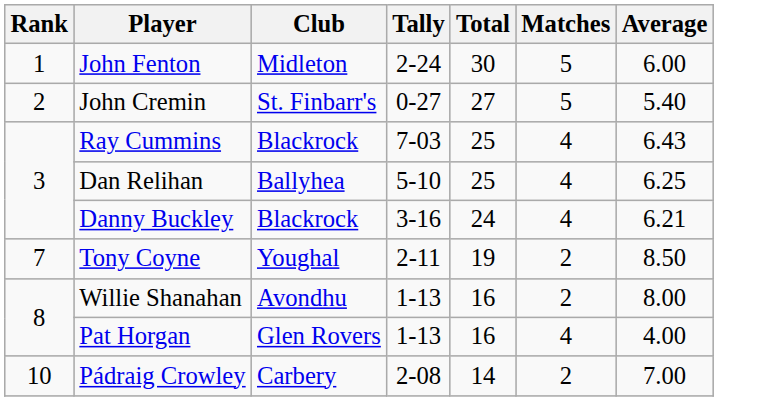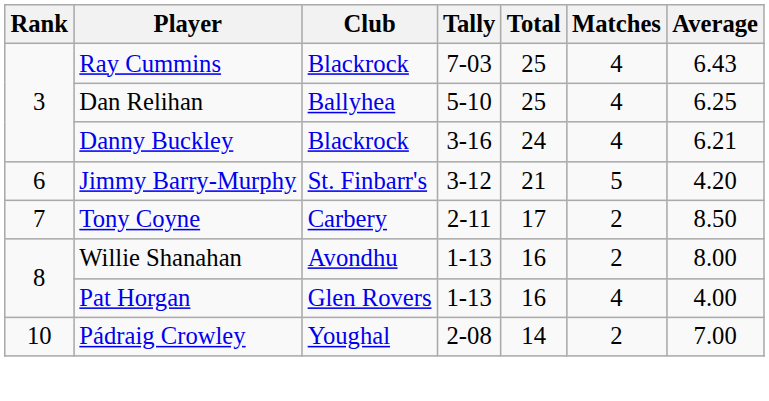- row: 1 | John Fenton | Midleton | 2-24 | 30 | 5 | 6.00
- row: 2 | John Cremin | St. Finbarr's | 0-27 | 27 | 5 | 5.40
+ row: 6 | Jimmy Barry-Murphy | St. Finbarr's | 3-12 | 21 | 5 | 4.20
Tony Coyne | Club: Youghal -> Carbery
Tony Coyne | Total: 19 -> 17
Pádraig Crowley | Club: Carbery -> Youghal
